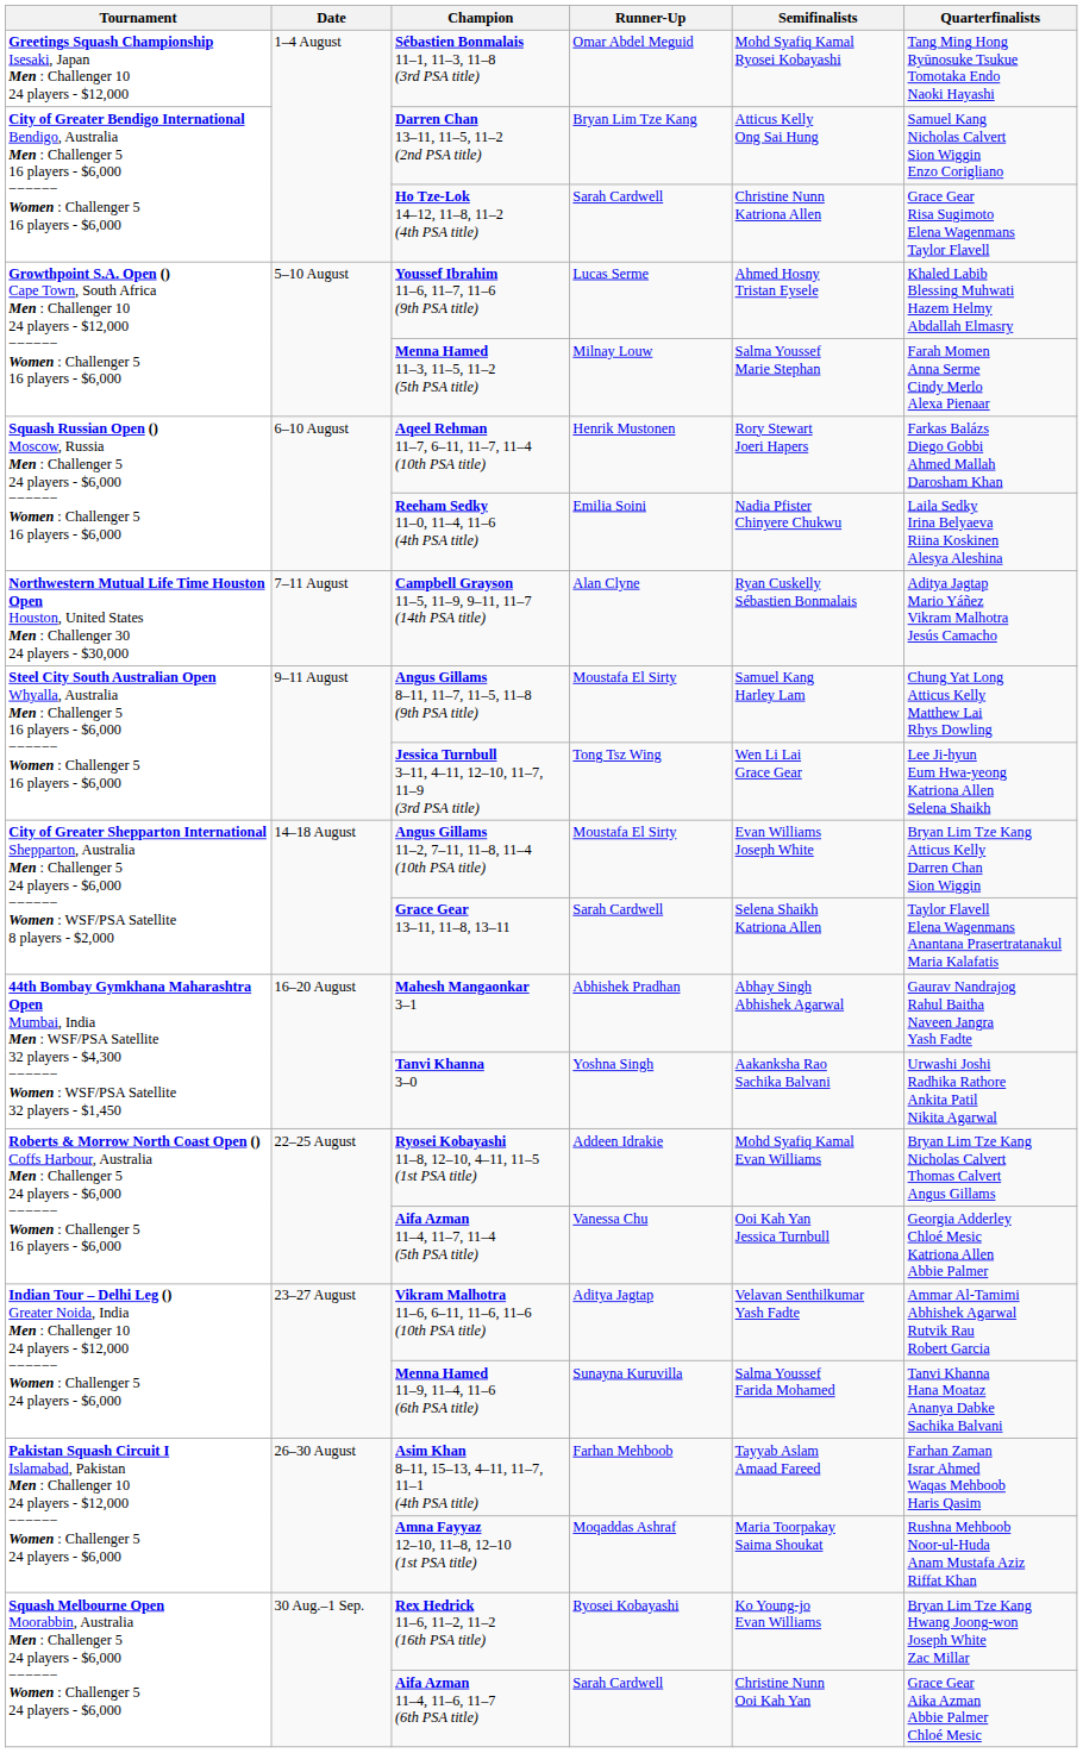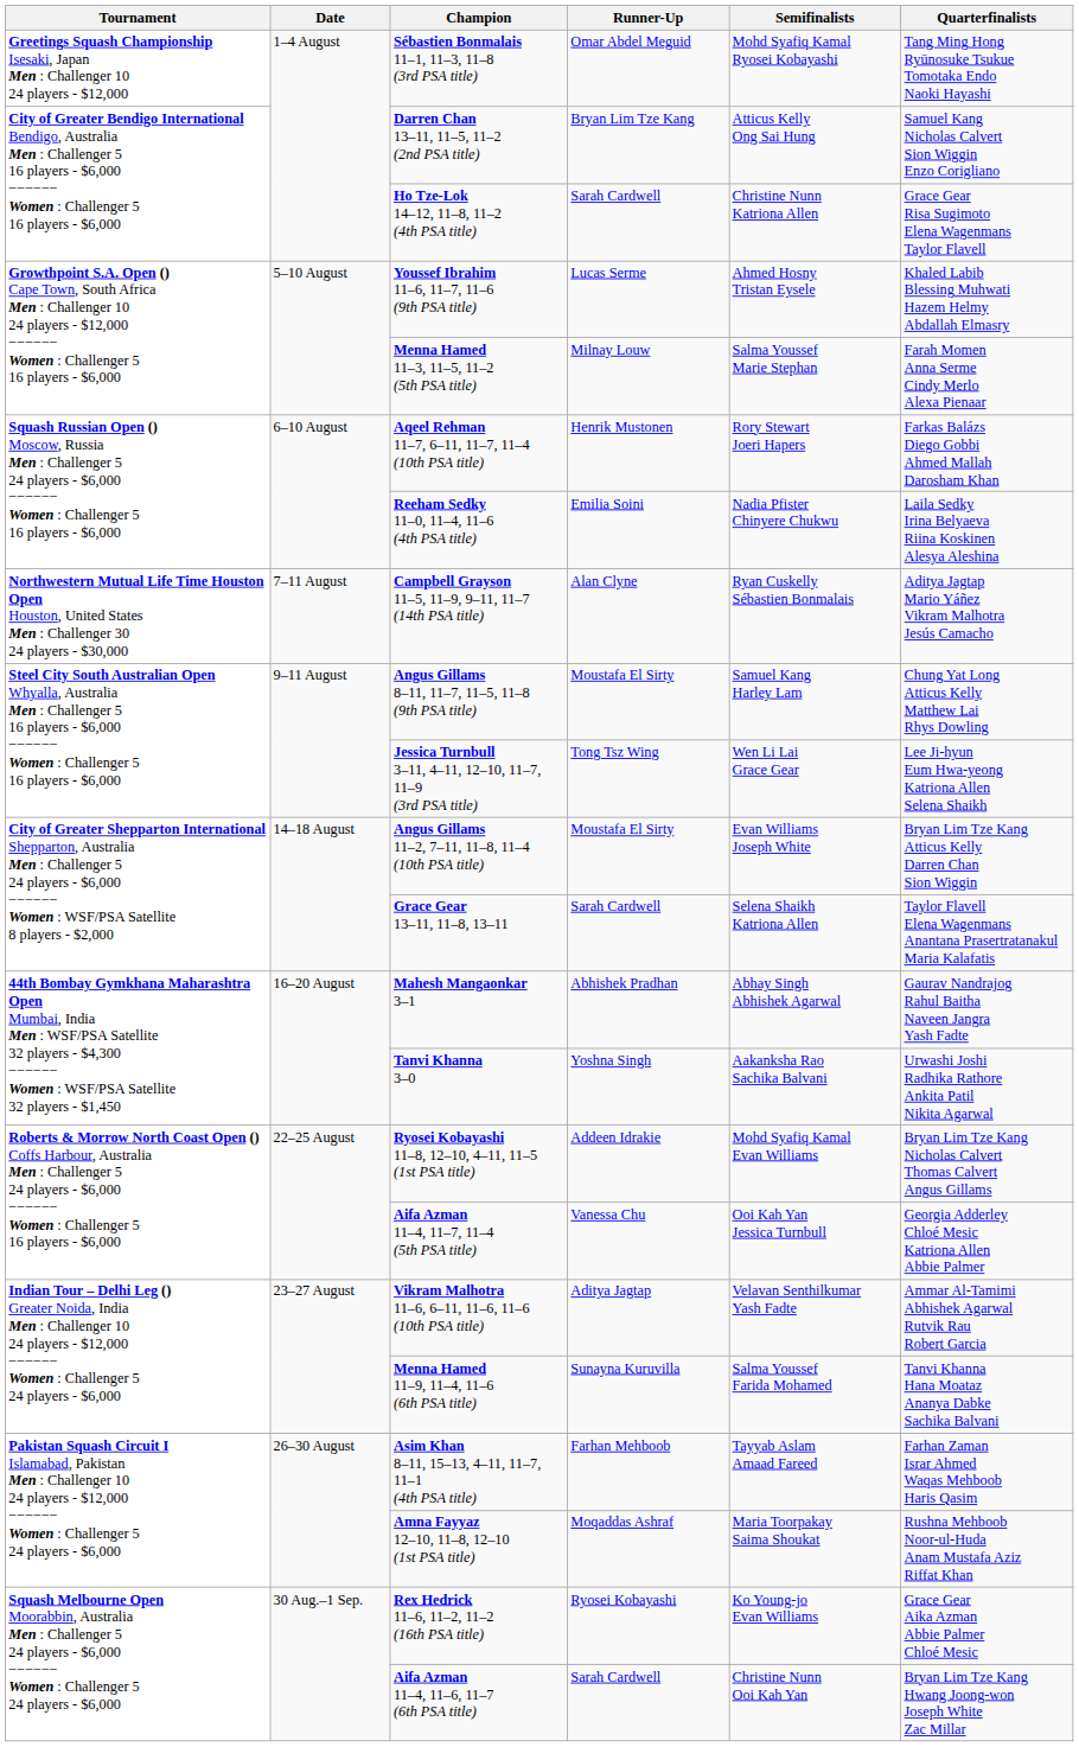Rex Hedrick 11–6, 11–2, 11–2 (16th PSA title) | Quarterfinalists: Bryan Lim Tze Kang Hwang Joong-won Joseph White Zac Millar -> Grace Gear Aika Azman Abbie Palmer Chloé Mesic
Aifa Azman 11–4, 11–6, 11–7 (6th PSA title) | Quarterfinalists: Grace Gear Aika Azman Abbie Palmer Chloé Mesic -> Bryan Lim Tze Kang Hwang Joong-won Joseph White Zac Millar
